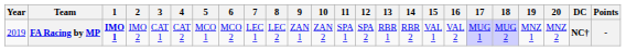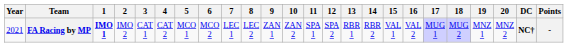FA Racing by MP | Year: 2019 -> 2021
